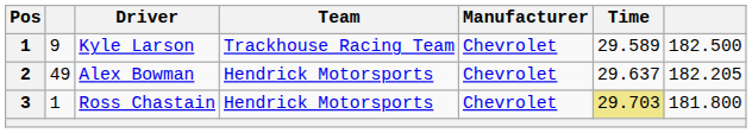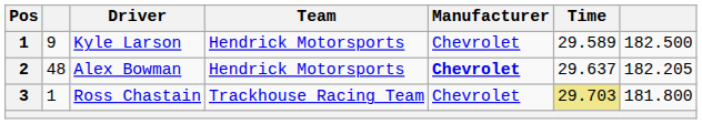Kyle Larson | Team: Trackhouse Racing Team -> Hendrick Motorsports
Alex Bowman | column 2: 49 -> 48
Alex Bowman | Manufacturer: normal -> bold
Ross Chastain | Team: Hendrick Motorsports -> Trackhouse Racing Team
